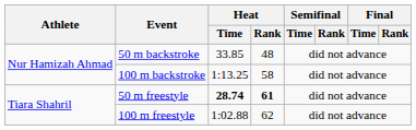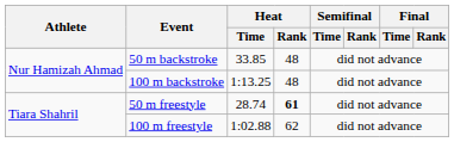100 m backstroke | Heat / Rank: 58 -> 48
50 m freestyle | Heat / Time: bold -> normal
